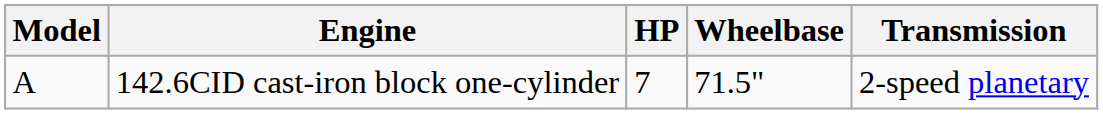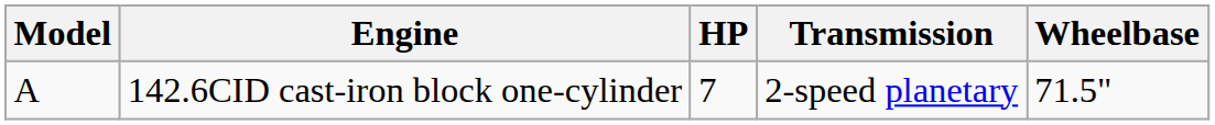columns swapped: Transmission <-> Wheelbase
